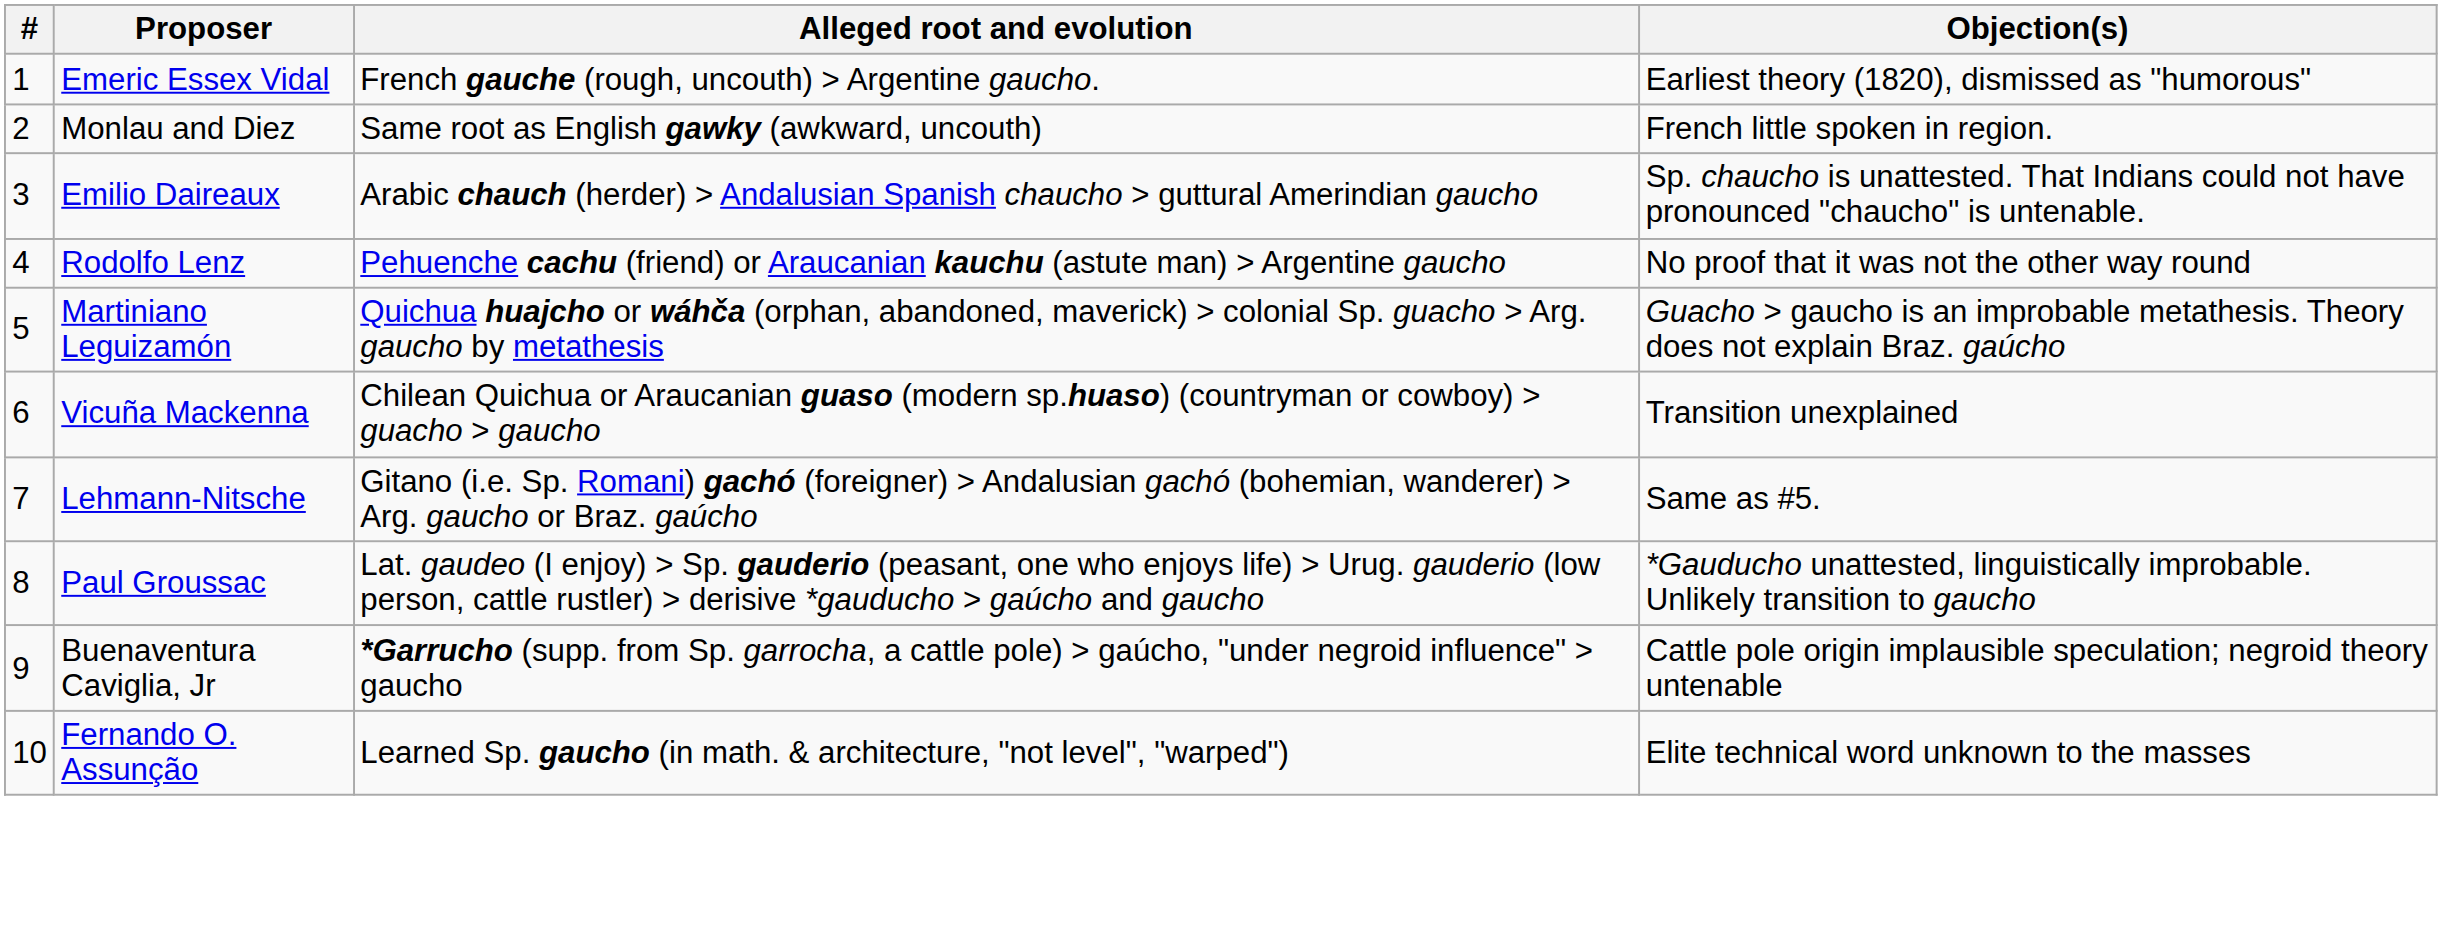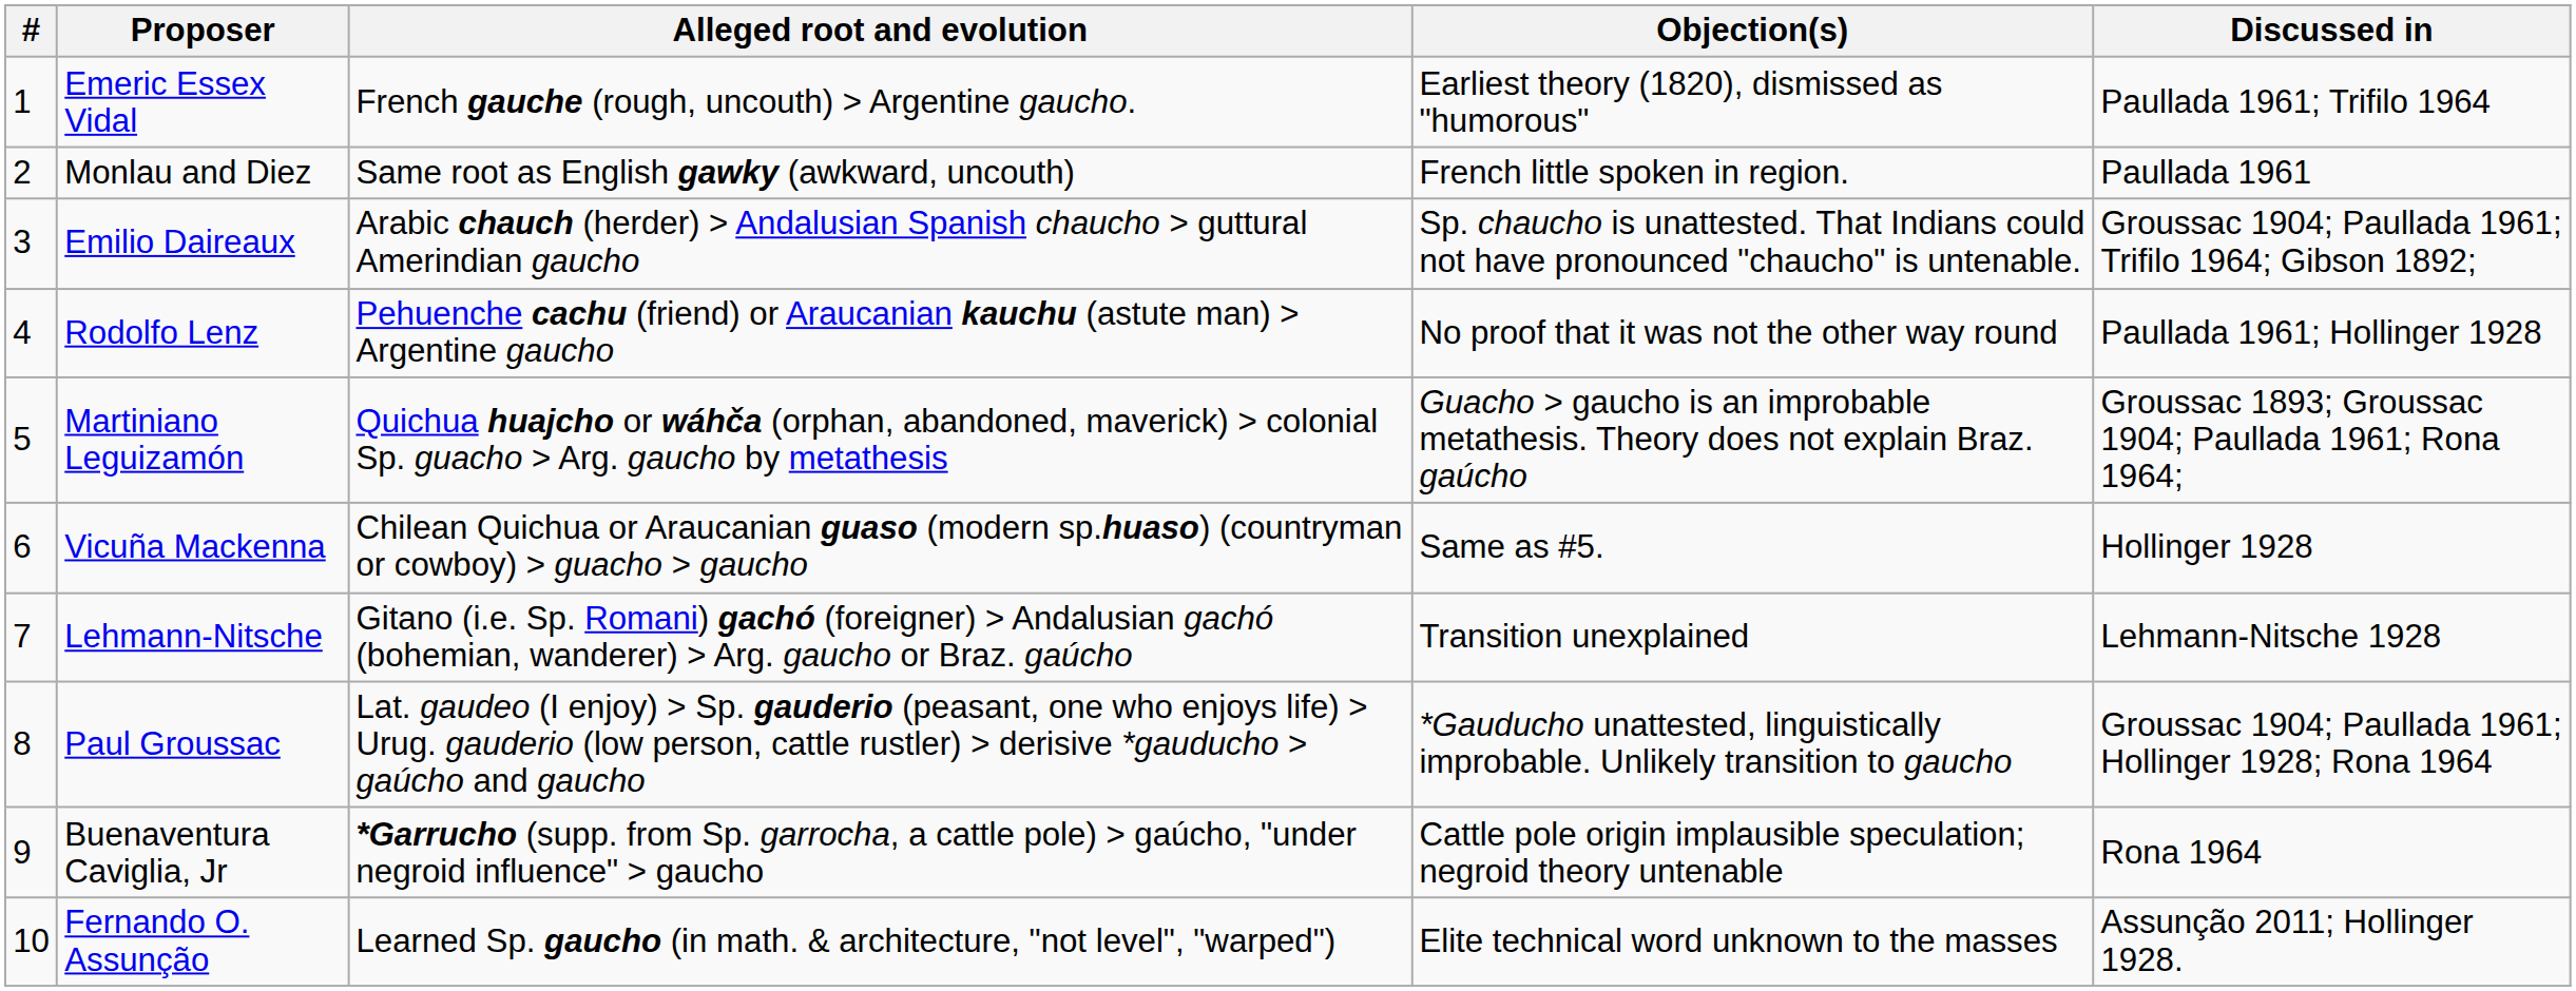+ column: Discussed in | Paullada 1961; Trifilo 1964 | Paullada 1961 | Groussac 1904; Paullada 1961; Trifilo 1964; Gibson 1892; | Paullada 1961; Hollinger 1928 | Groussac 1893; Groussac 1904; Paullada 1961; Rona 1964; | Hollinger 1928 | Lehmann-Nitsche 1928 | Groussac 1904; Paullada 1961; Hollinger 1928; Rona 1964 | Rona 1964 | Assunção 2011; Hollinger 1928.
Vicuña Mackenna | Objection(s): Transition unexplained -> Same as #5.
Lehmann-Nitsche | Objection(s): Same as #5. -> Transition unexplained
